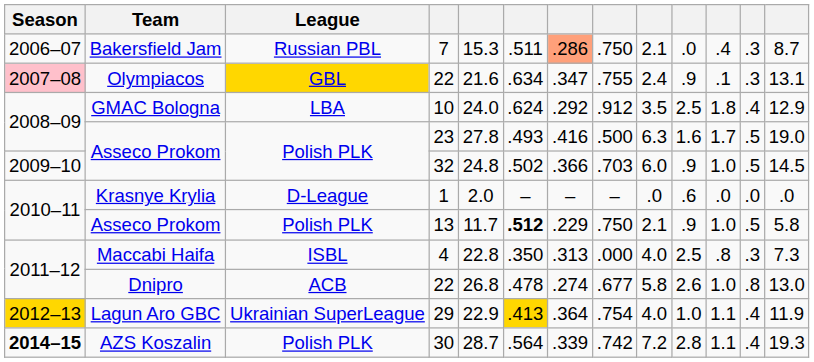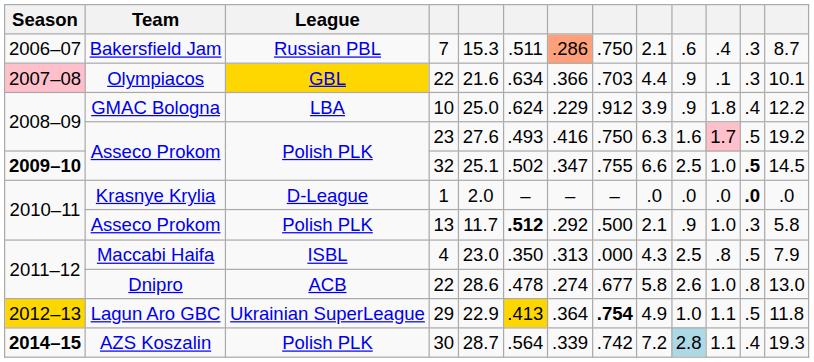7 | column 10: .0 -> .6
Olympiacos / 22 | column 7: .347 -> .366
Olympiacos / 22 | column 8: .755 -> .703
Olympiacos / 22 | column 9: 2.4 -> 4.4
Olympiacos / 22 | column 13: 13.1 -> 10.1
10 | column 5: 24.0 -> 25.0
10 | column 7: .292 -> .229
10 | column 9: 3.5 -> 3.9
10 | column 10: 2.5 -> .9
10 | column 13: 12.9 -> 12.2
23 | column 5: 27.8 -> 27.6
23 | column 8: .500 -> .750
23 | column 11: no background -> pink background
23 | column 13: 19.0 -> 19.2
32 | Season: normal -> bold
32 | column 5: 24.8 -> 25.1
32 | column 7: .366 -> .347
32 | column 8: .703 -> .755
32 | column 9: 6.0 -> 6.6
32 | column 10: .9 -> 2.5
32 | column 12: normal -> bold
1 | column 10: .6 -> .0
1 | column 12: normal -> bold
13 | column 7: .229 -> .292
13 | column 8: .750 -> .500
13 | column 12: .5 -> .3
4 | column 5: 22.8 -> 23.0
4 | column 9: 4.0 -> 4.3
4 | column 12: .3 -> .5
4 | column 13: 7.3 -> 7.9
Dnipro / 22 | column 5: 26.8 -> 28.6
29 | column 8: normal -> bold
29 | column 9: 4.0 -> 4.9
29 | column 12: .4 -> .5
29 | column 13: 11.9 -> 11.8
30 | column 10: no background -> lightblue background
